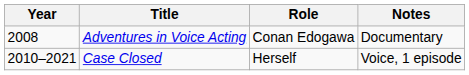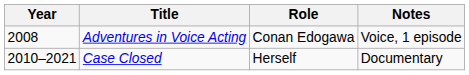Adventures in Voice Acting | Notes: Documentary -> Voice, 1 episode
Case Closed | Notes: Voice, 1 episode -> Documentary
